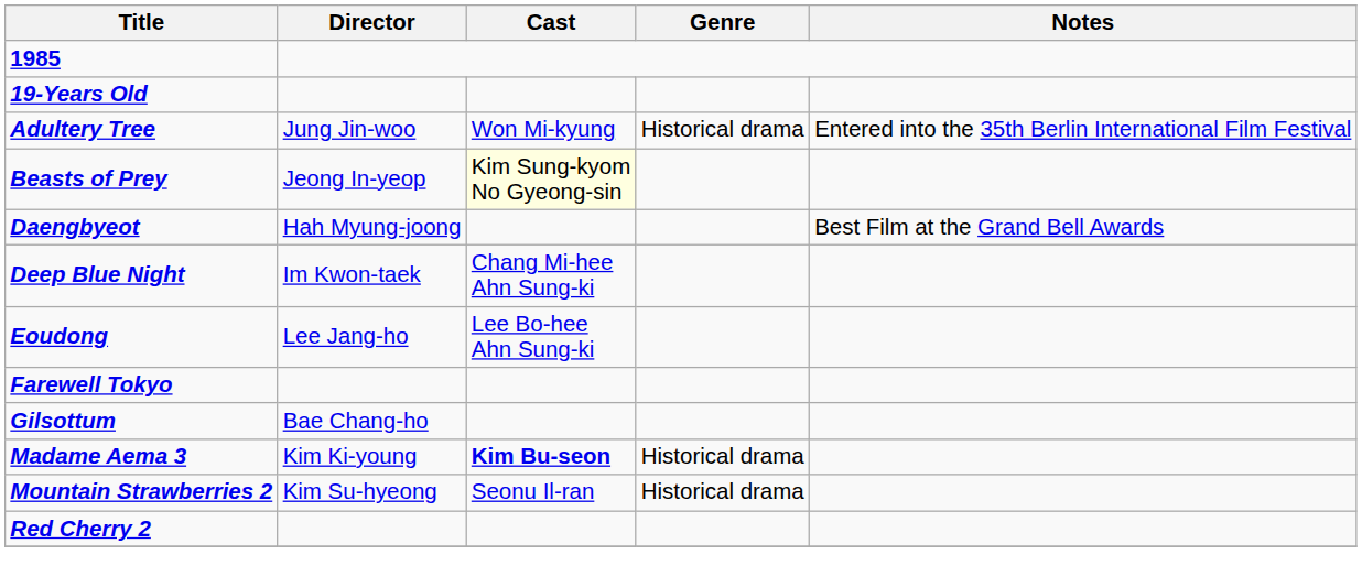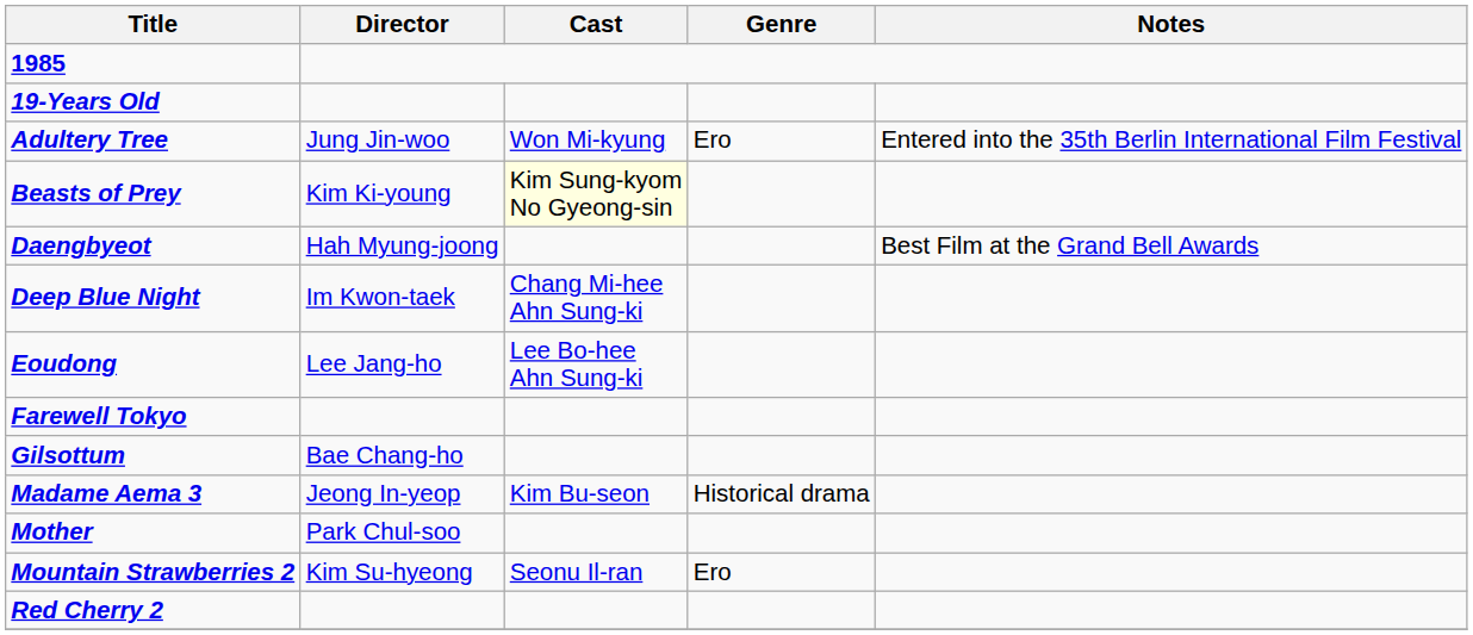Adultery Tree | Genre: Historical drama -> Ero
Beasts of Prey | Director: Jeong In-yeop -> Kim Ki-young
Madame Aema 3 | Director: Kim Ki-young -> Jeong In-yeop
Madame Aema 3 | Cast: bold -> normal
+ row: Mother | Park Chul-soo
Mountain Strawberries 2 | Genre: Historical drama -> Ero
